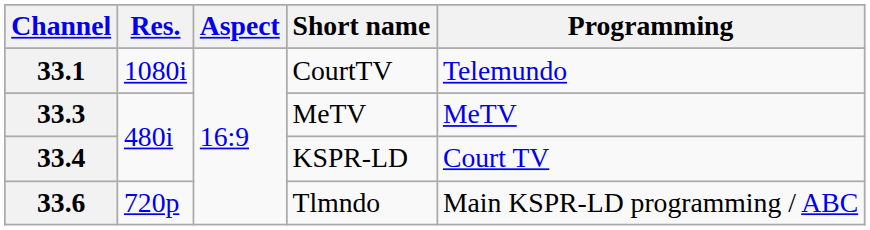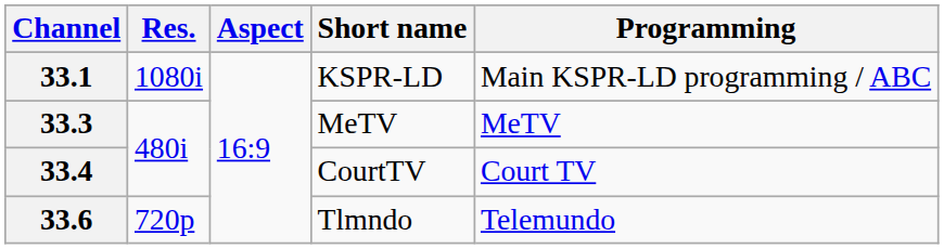33.1 | Short name: CourtTV -> KSPR-LD
33.1 | Programming: Telemundo -> Main KSPR-LD programming / ABC
33.4 | Short name: KSPR-LD -> CourtTV
33.6 | Programming: Main KSPR-LD programming / ABC -> Telemundo
